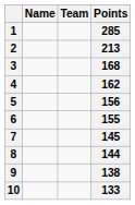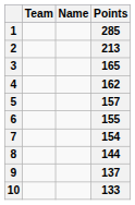columns swapped: Name <-> Team
3 | Points: 168 -> 165
5 | Points: 156 -> 157
7 | Points: 145 -> 154
9 | Points: 138 -> 137
